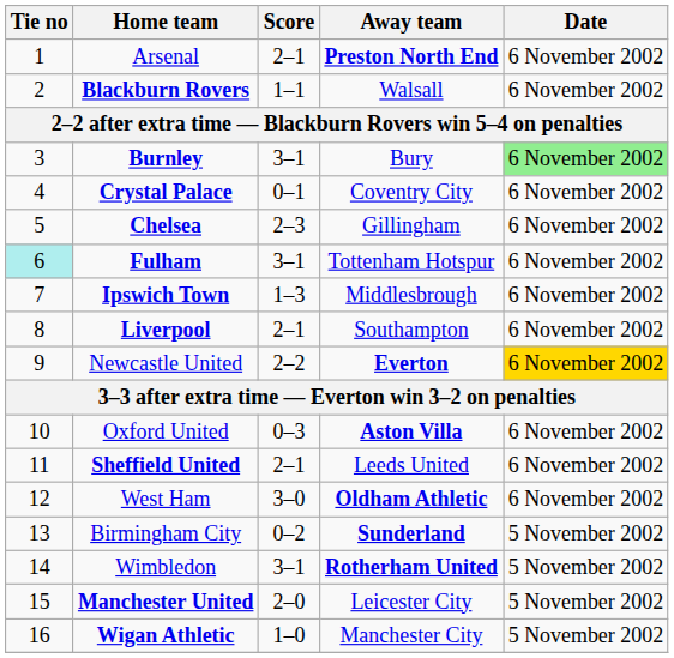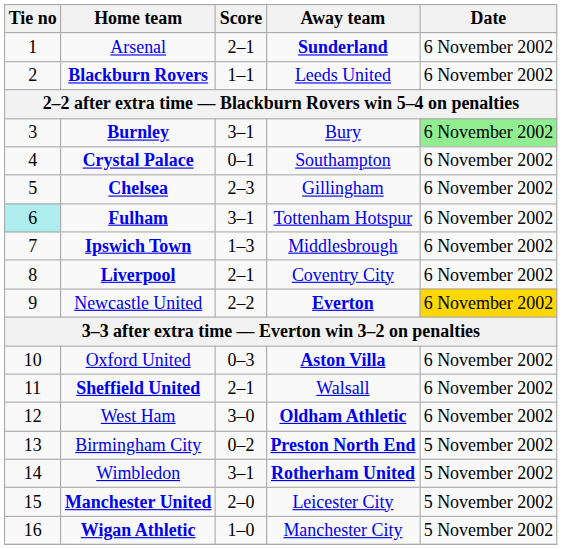Arsenal | Away team: Preston North End -> Sunderland
Blackburn Rovers | Away team: Walsall -> Leeds United
Crystal Palace | Away team: Coventry City -> Southampton
Liverpool | Away team: Southampton -> Coventry City
Sheffield United | Away team: Leeds United -> Walsall
Birmingham City | Away team: Sunderland -> Preston North End
